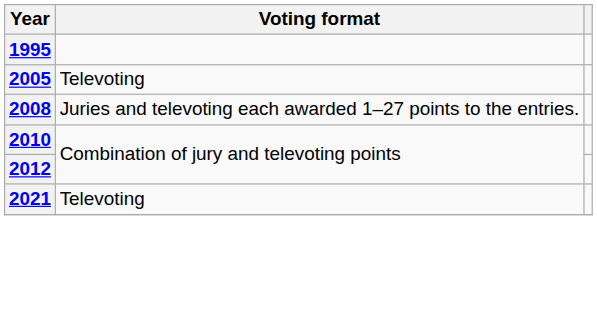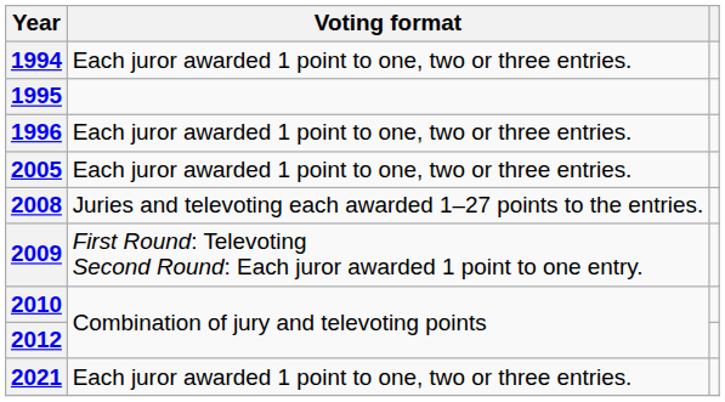+ row: 1994 | Each juror awarded 1 point to one, two or three entries.
+ row: 1996 | Each juror awarded 1 point to one, two or three entries.
2005 | Voting format: Televoting -> Each juror awarded 1 point to one, two or three entries.
+ row: 2009 | First Round: Televoting Second Round: Each juror awarded 1 point to one entry.
2021 | Voting format: Televoting -> Each juror awarded 1 point to one, two or three entries.
